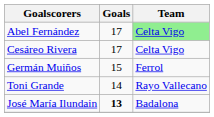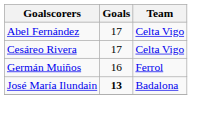Abel Fernández | Team: lightgreen background -> no background
Germán Muiños | Goals: 15 -> 16
- row: Toni Grande | 14 | Rayo Vallecano
